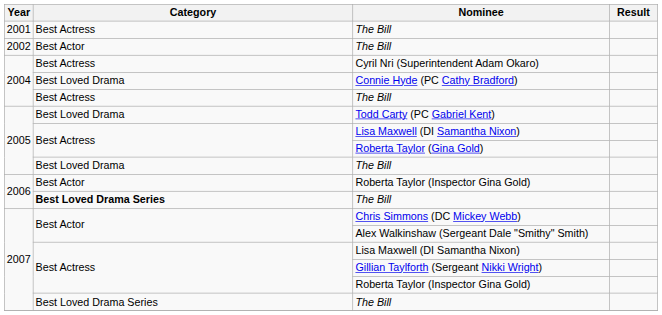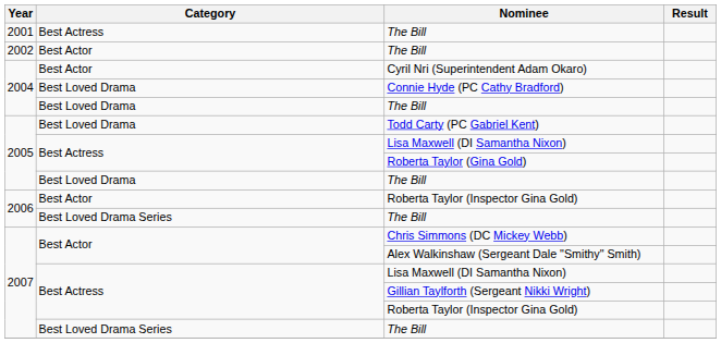Cyril Nri (Superintendent Adam Okaro) | Category: Best Actress -> Best Actor
2004 / The Bill | Category: Best Actress -> Best Loved Drama
2006 / The Bill | Category: bold -> normal
